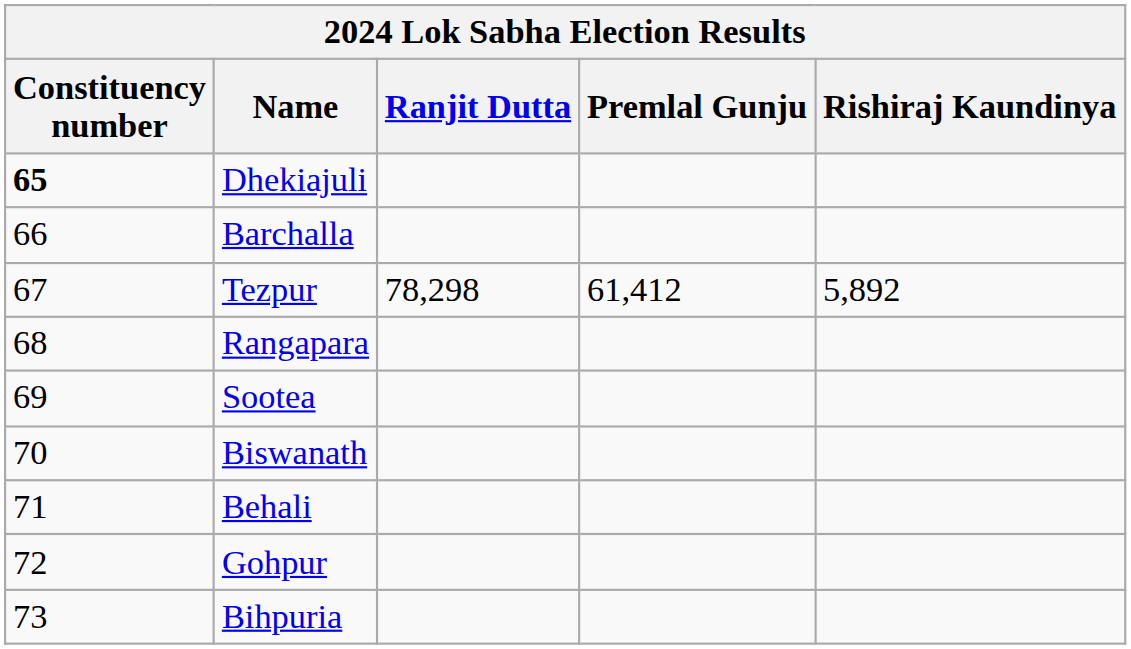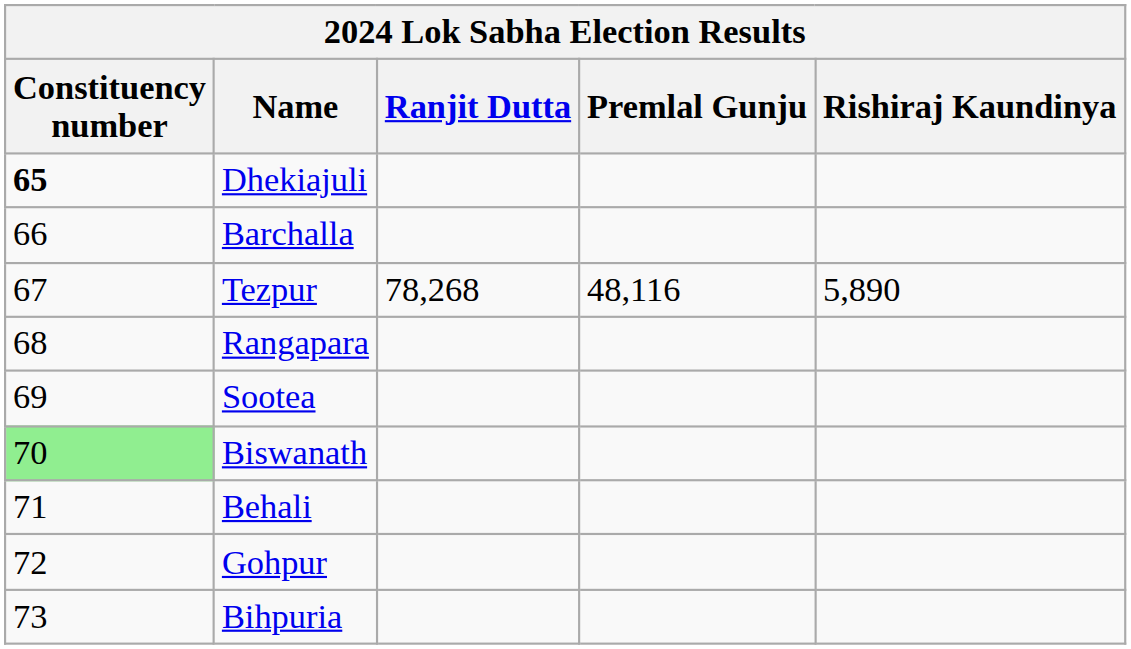Tezpur | Ranjit Dutta: 78,298 -> 78,268
Tezpur | Premlal Gunju: 61,412 -> 48,116
Tezpur | Rishiraj Kaundinya: 5,892 -> 5,890
Biswanath | Constituency number: no background -> lightgreen background
